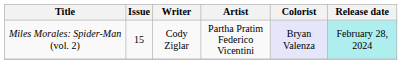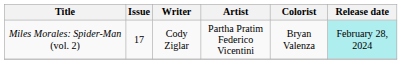Miles Morales: Spider-Man (vol. 2) | Issue: 15 -> 17
Miles Morales: Spider-Man (vol. 2) | Colorist: lavender background -> no background
